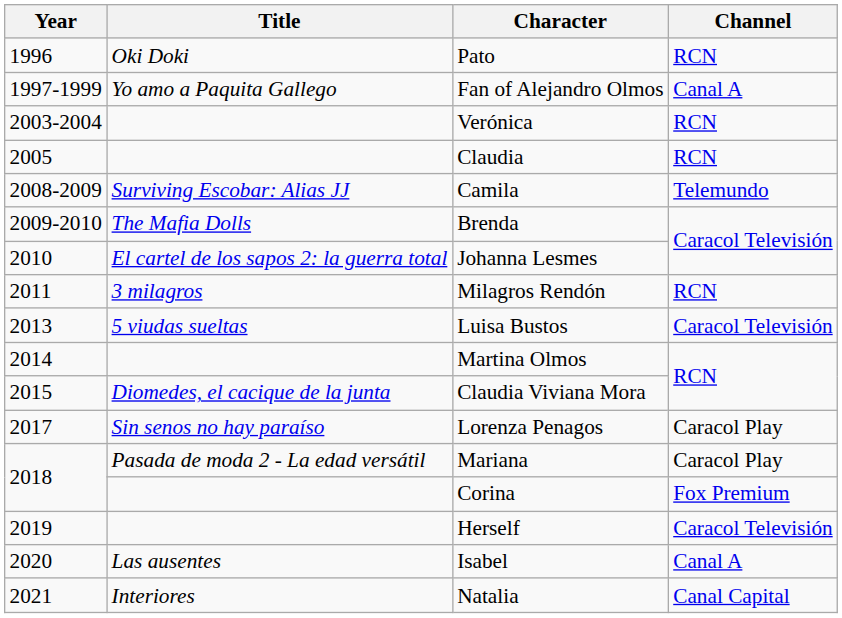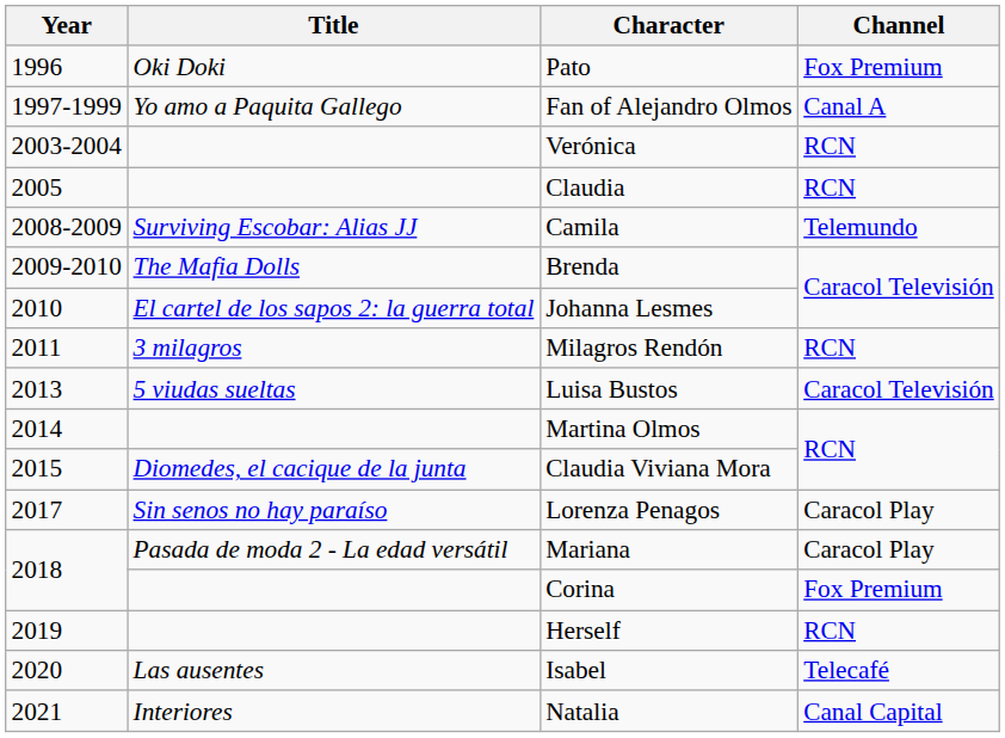Pato | Channel: RCN -> Fox Premium
Herself | Channel: Caracol Televisión -> RCN
Isabel | Channel: Canal A -> Telecafé
